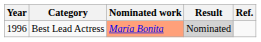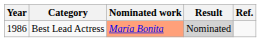Best Lead Actress | Year: 1996 -> 1986
